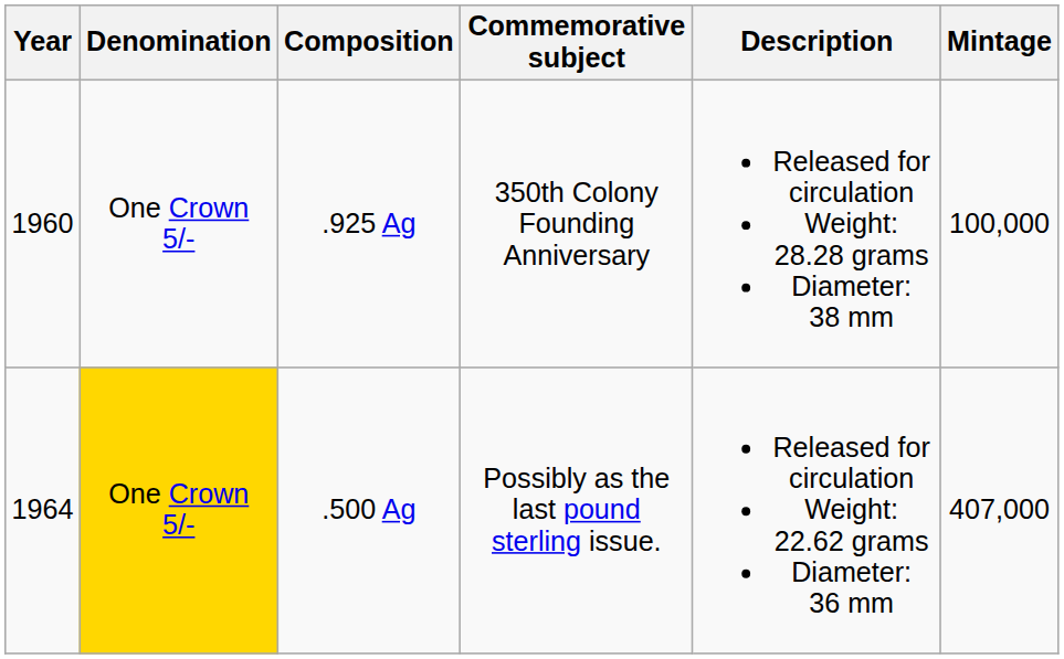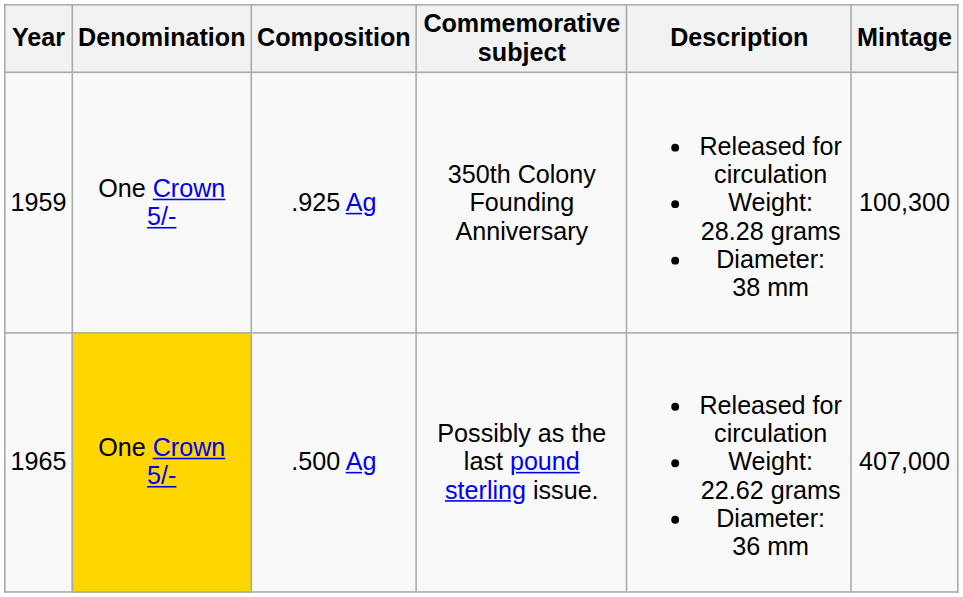.925 Ag | Year: 1960 -> 1959
.925 Ag | Mintage: 100,000 -> 100,300
.500 Ag | Year: 1964 -> 1965
